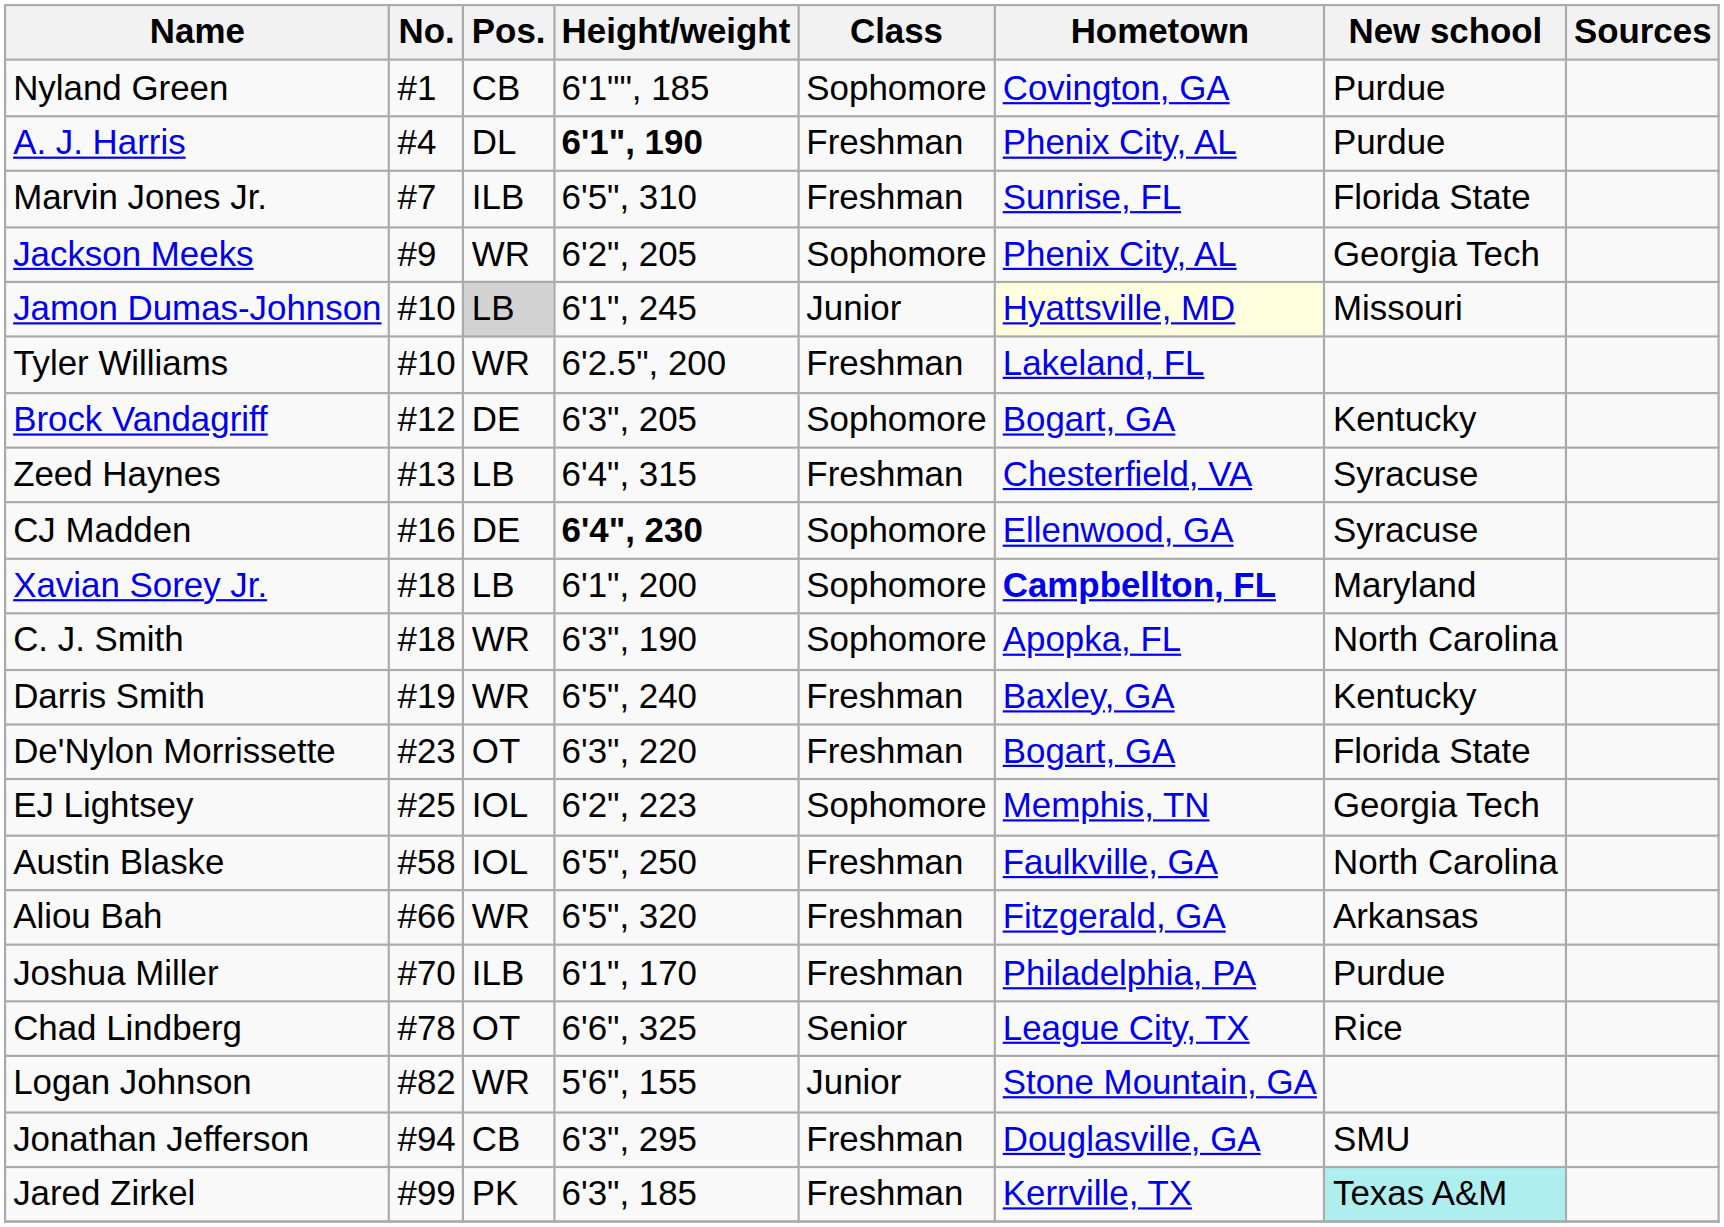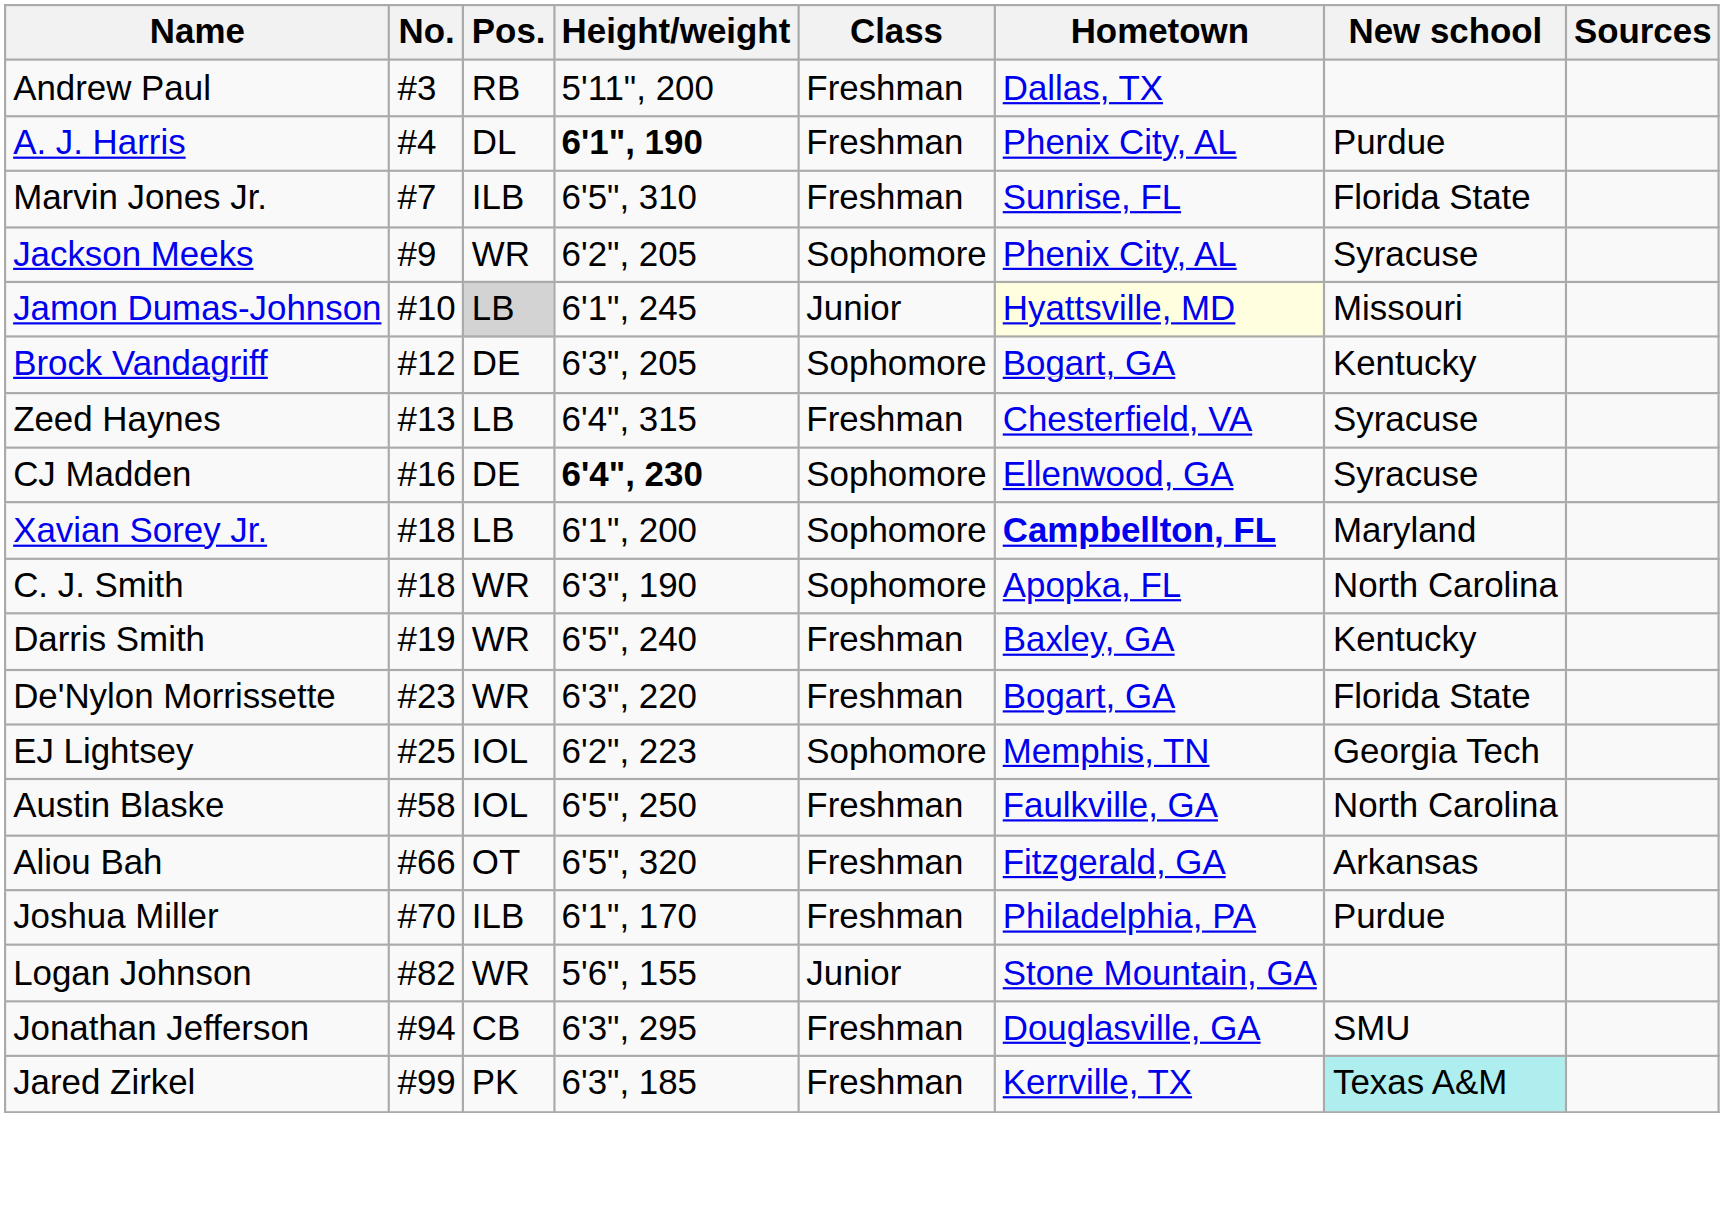- row: Nyland Green | #1 | CB | 6'1"", 185 | Sophomore | Covington, GA | Purdue
+ row: Andrew Paul | #3 | RB | 5'11", 200 | Freshman | Dallas, TX
Jackson Meeks | New school: Georgia Tech -> Syracuse
- row: Tyler Williams | #10 | WR | 6'2.5", 200 | Freshman | Lakeland, FL
De'Nylon Morrissette | Pos.: OT -> WR
Aliou Bah | Pos.: WR -> OT
- row: Chad Lindberg | #78 | OT | 6'6", 325 | Senior | League City, TX | Rice
